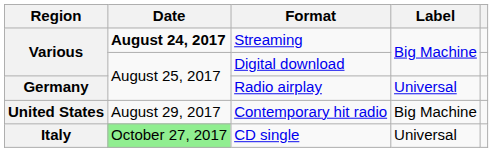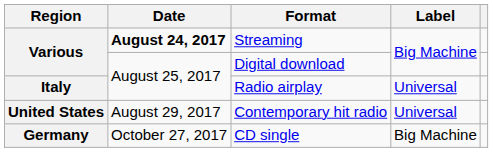Radio airplay | Region: Germany -> Italy
Contemporary hit radio | Label: Big Machine -> Universal
CD single | Region: Italy -> Germany
CD single | Date: lightgreen background -> no background
CD single | Label: Universal -> Big Machine
